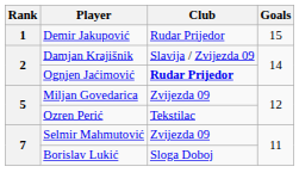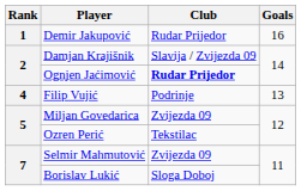Demir Jakupović | Goals: 15 -> 16
+ row: 4 | Filip Vujić | Podrinje | 13
